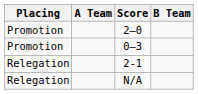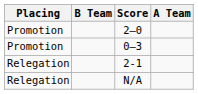columns swapped: A Team <-> B Team
